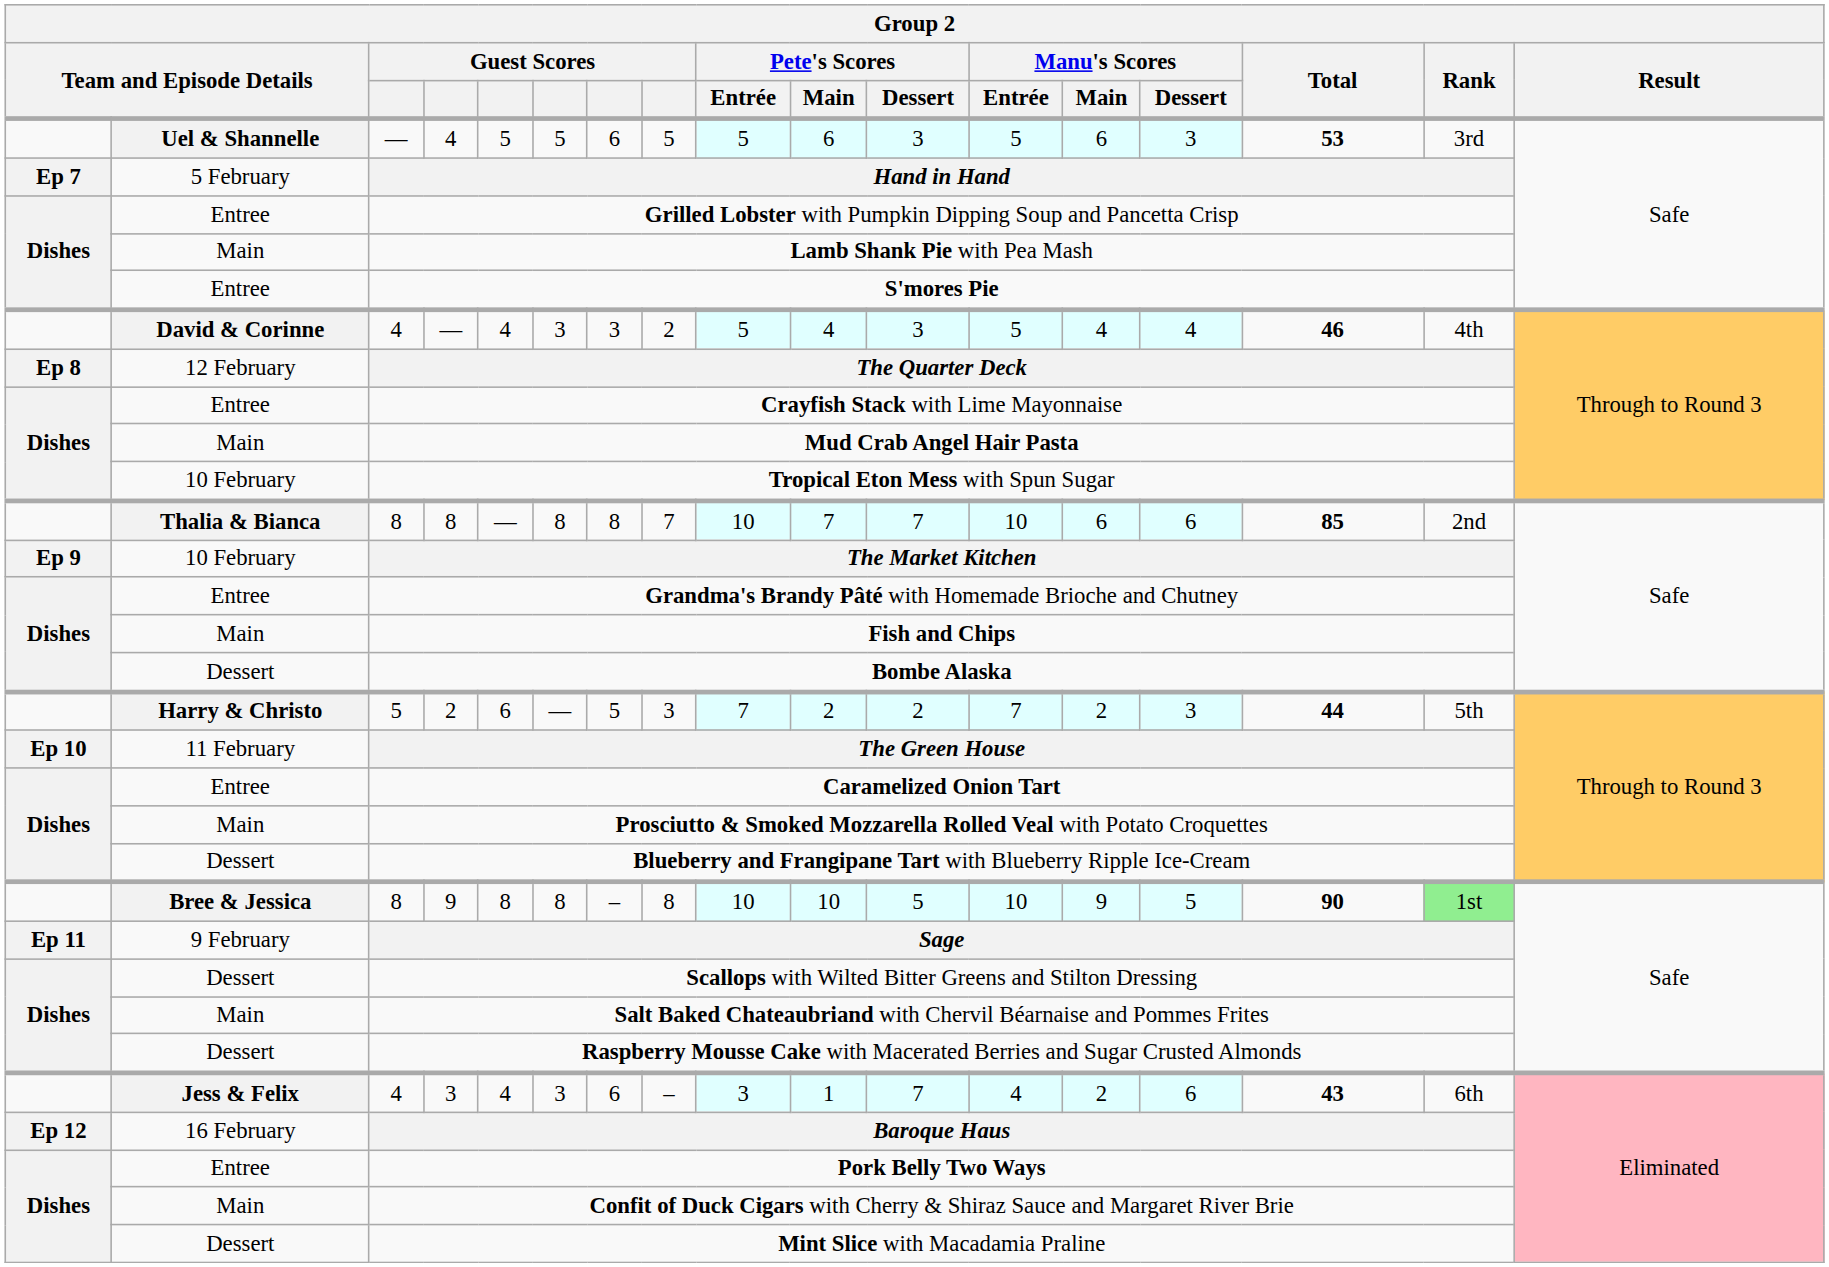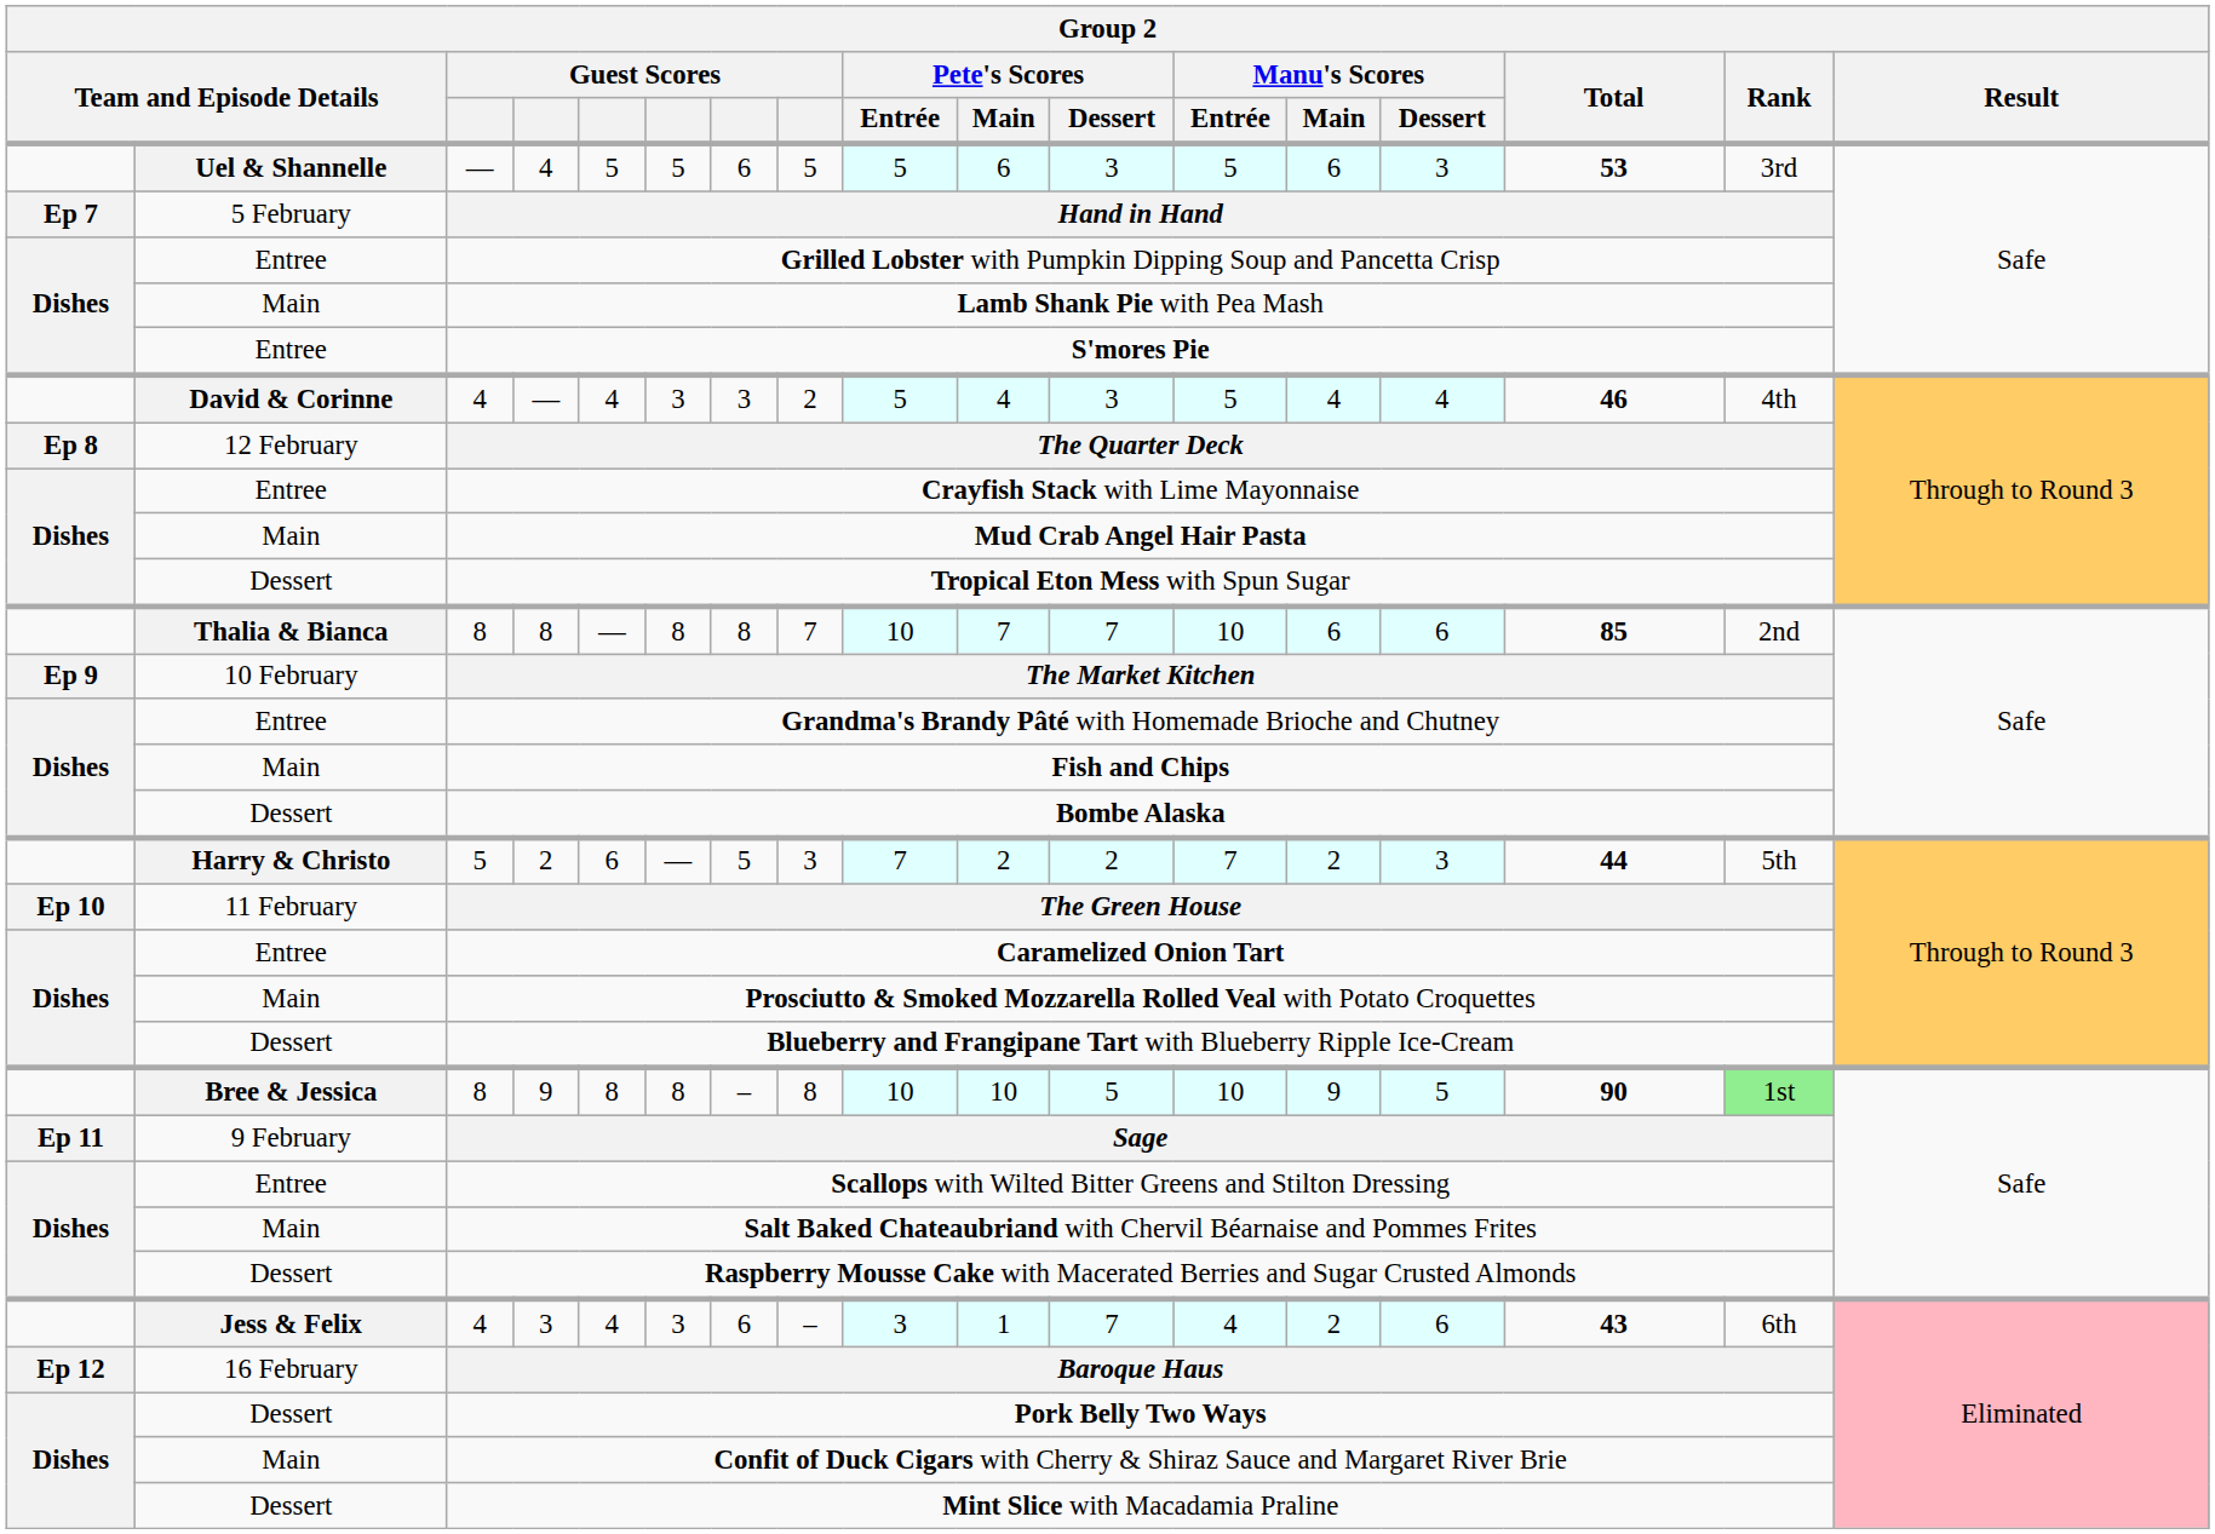Tropical Eton Mess with Spun Sugar | column 2: 10 February -> Dessert
Scallops with Wilted Bitter Greens and Stilton Dressing | column 2: Dessert -> Entree
Pork Belly Two Ways | column 2: Entree -> Dessert
